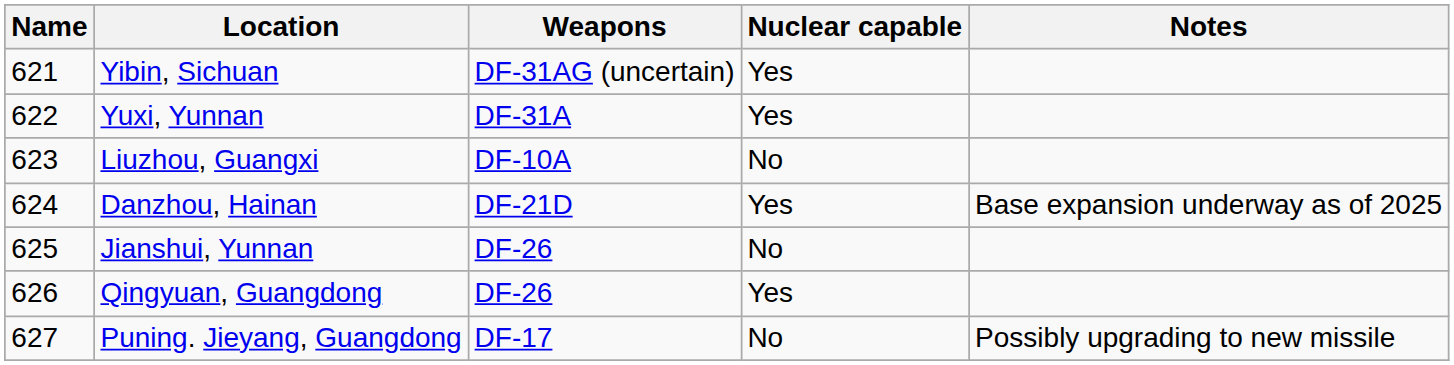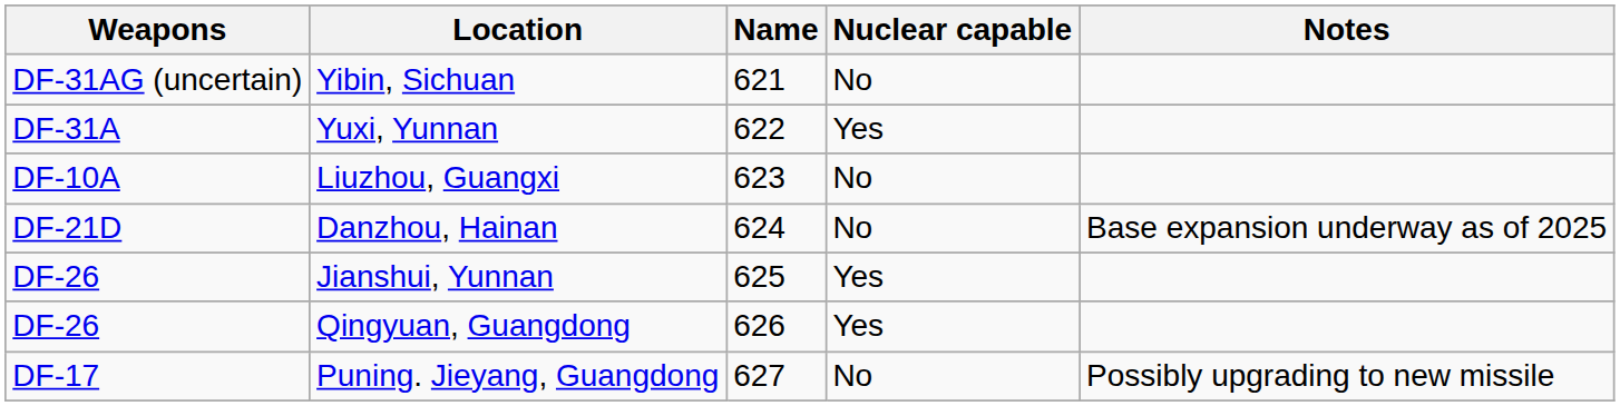columns swapped: Name <-> Weapons
Yibin, Sichuan | Nuclear capable: Yes -> No
Danzhou, Hainan | Nuclear capable: Yes -> No
Jianshui, Yunnan | Nuclear capable: No -> Yes
